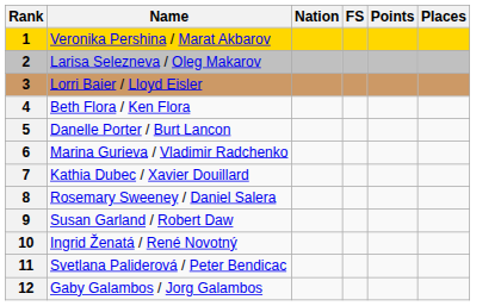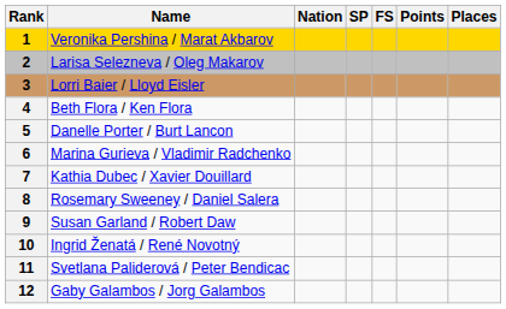+ column: SP
